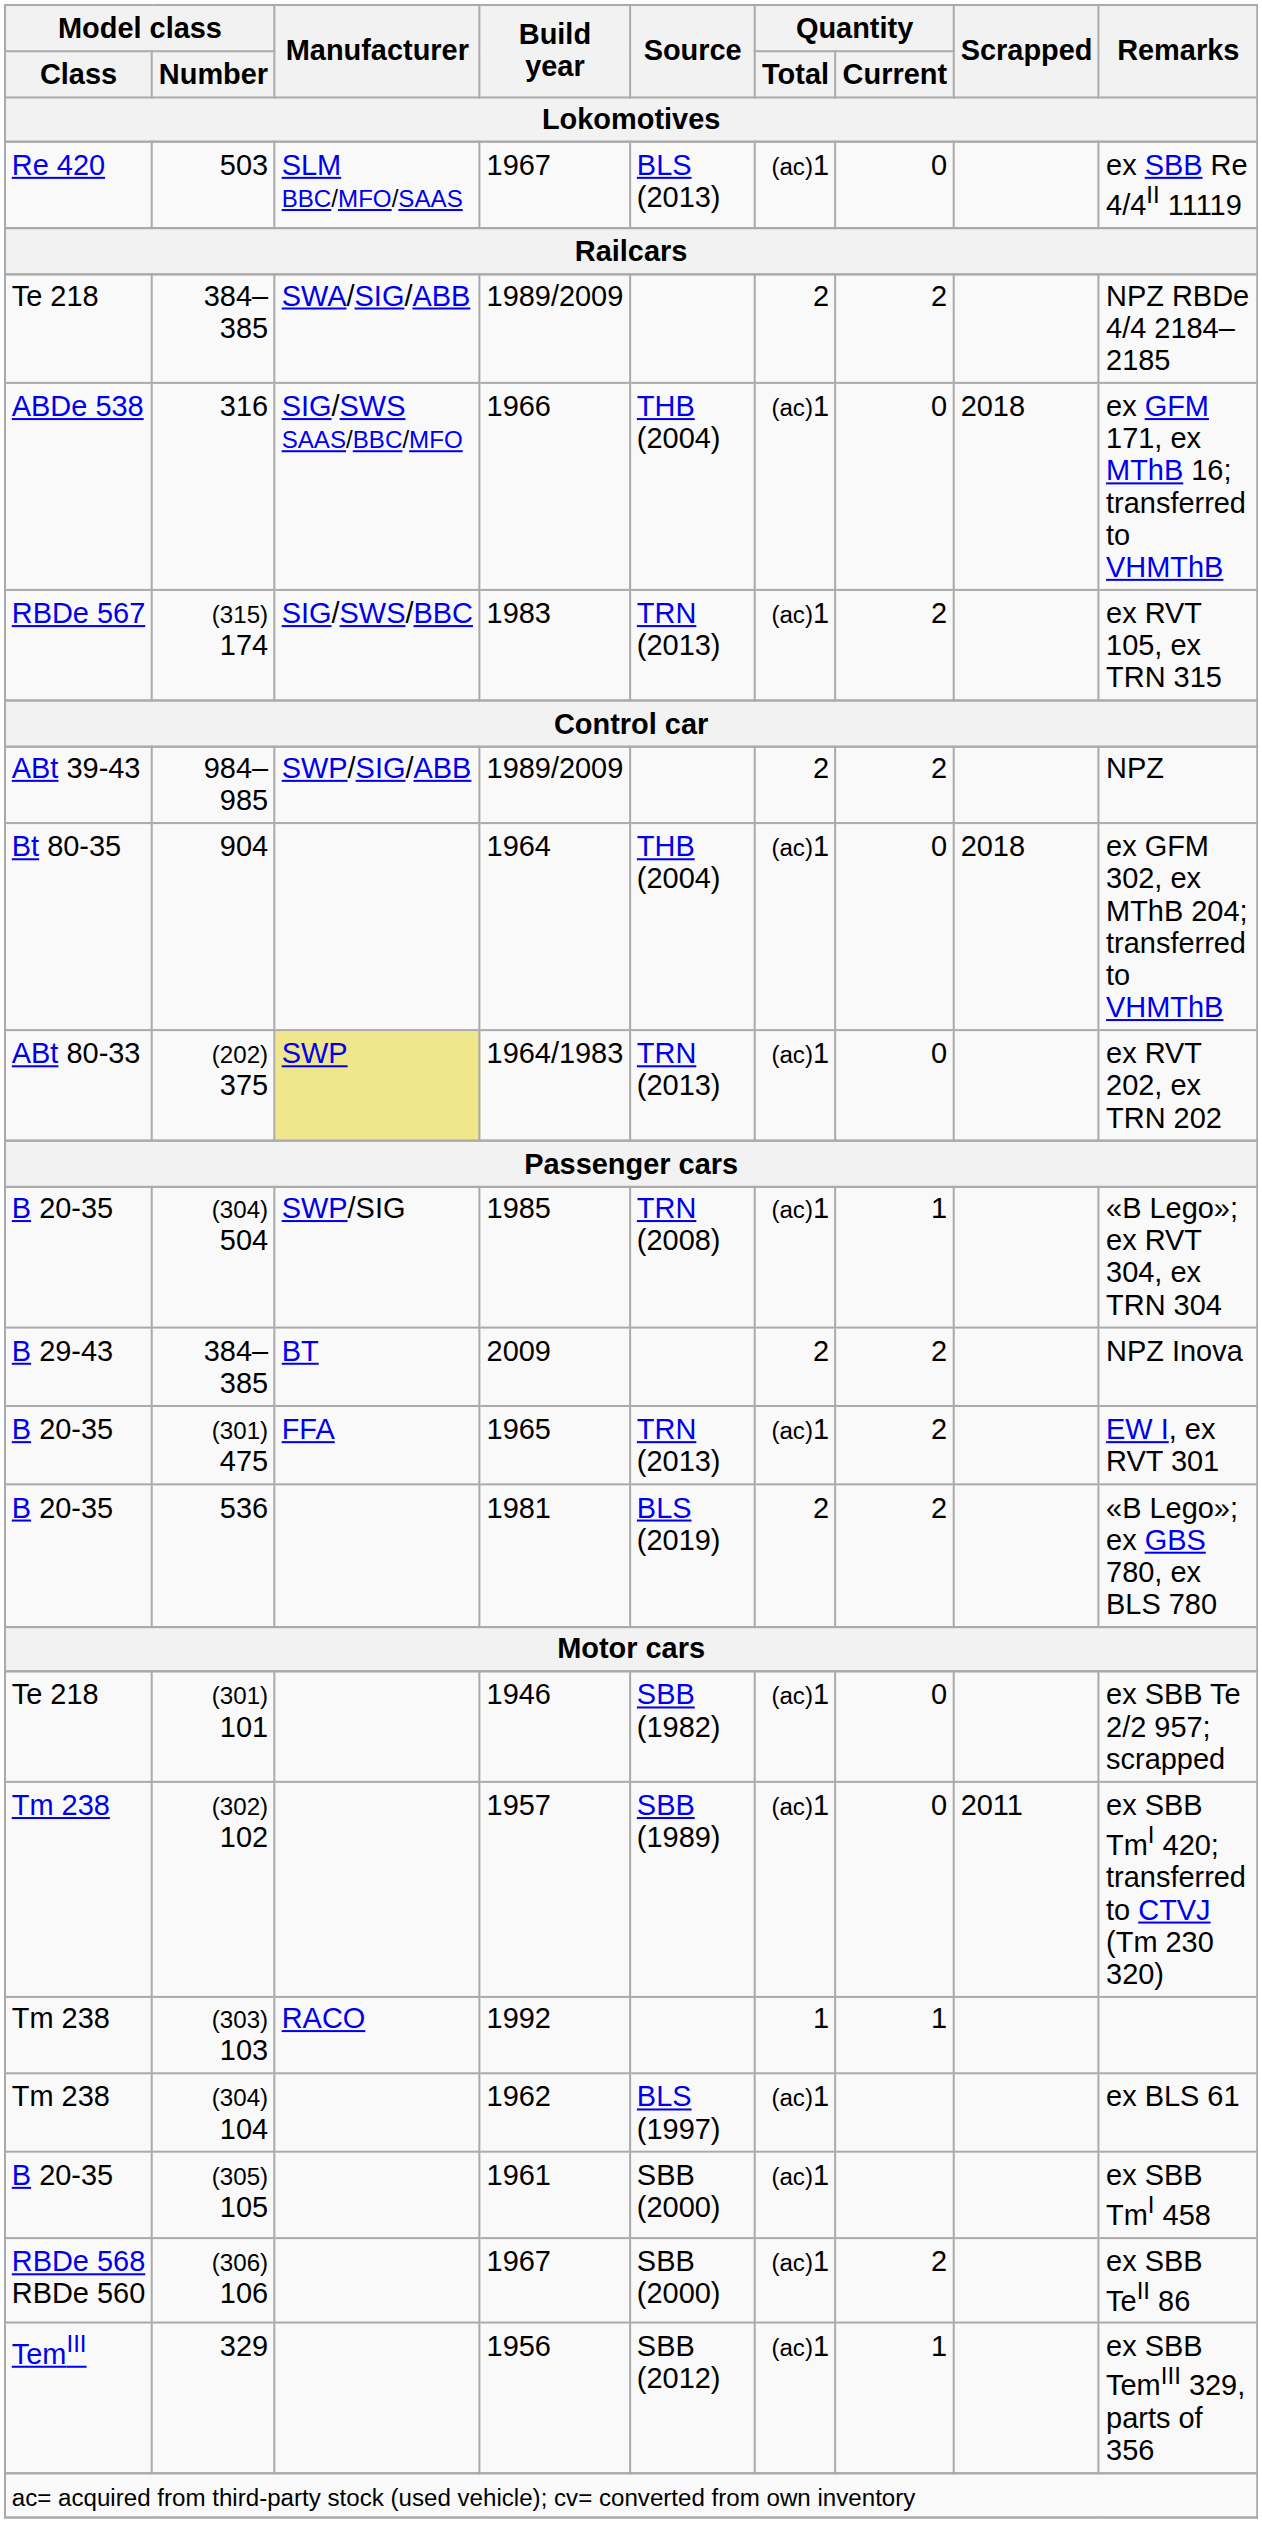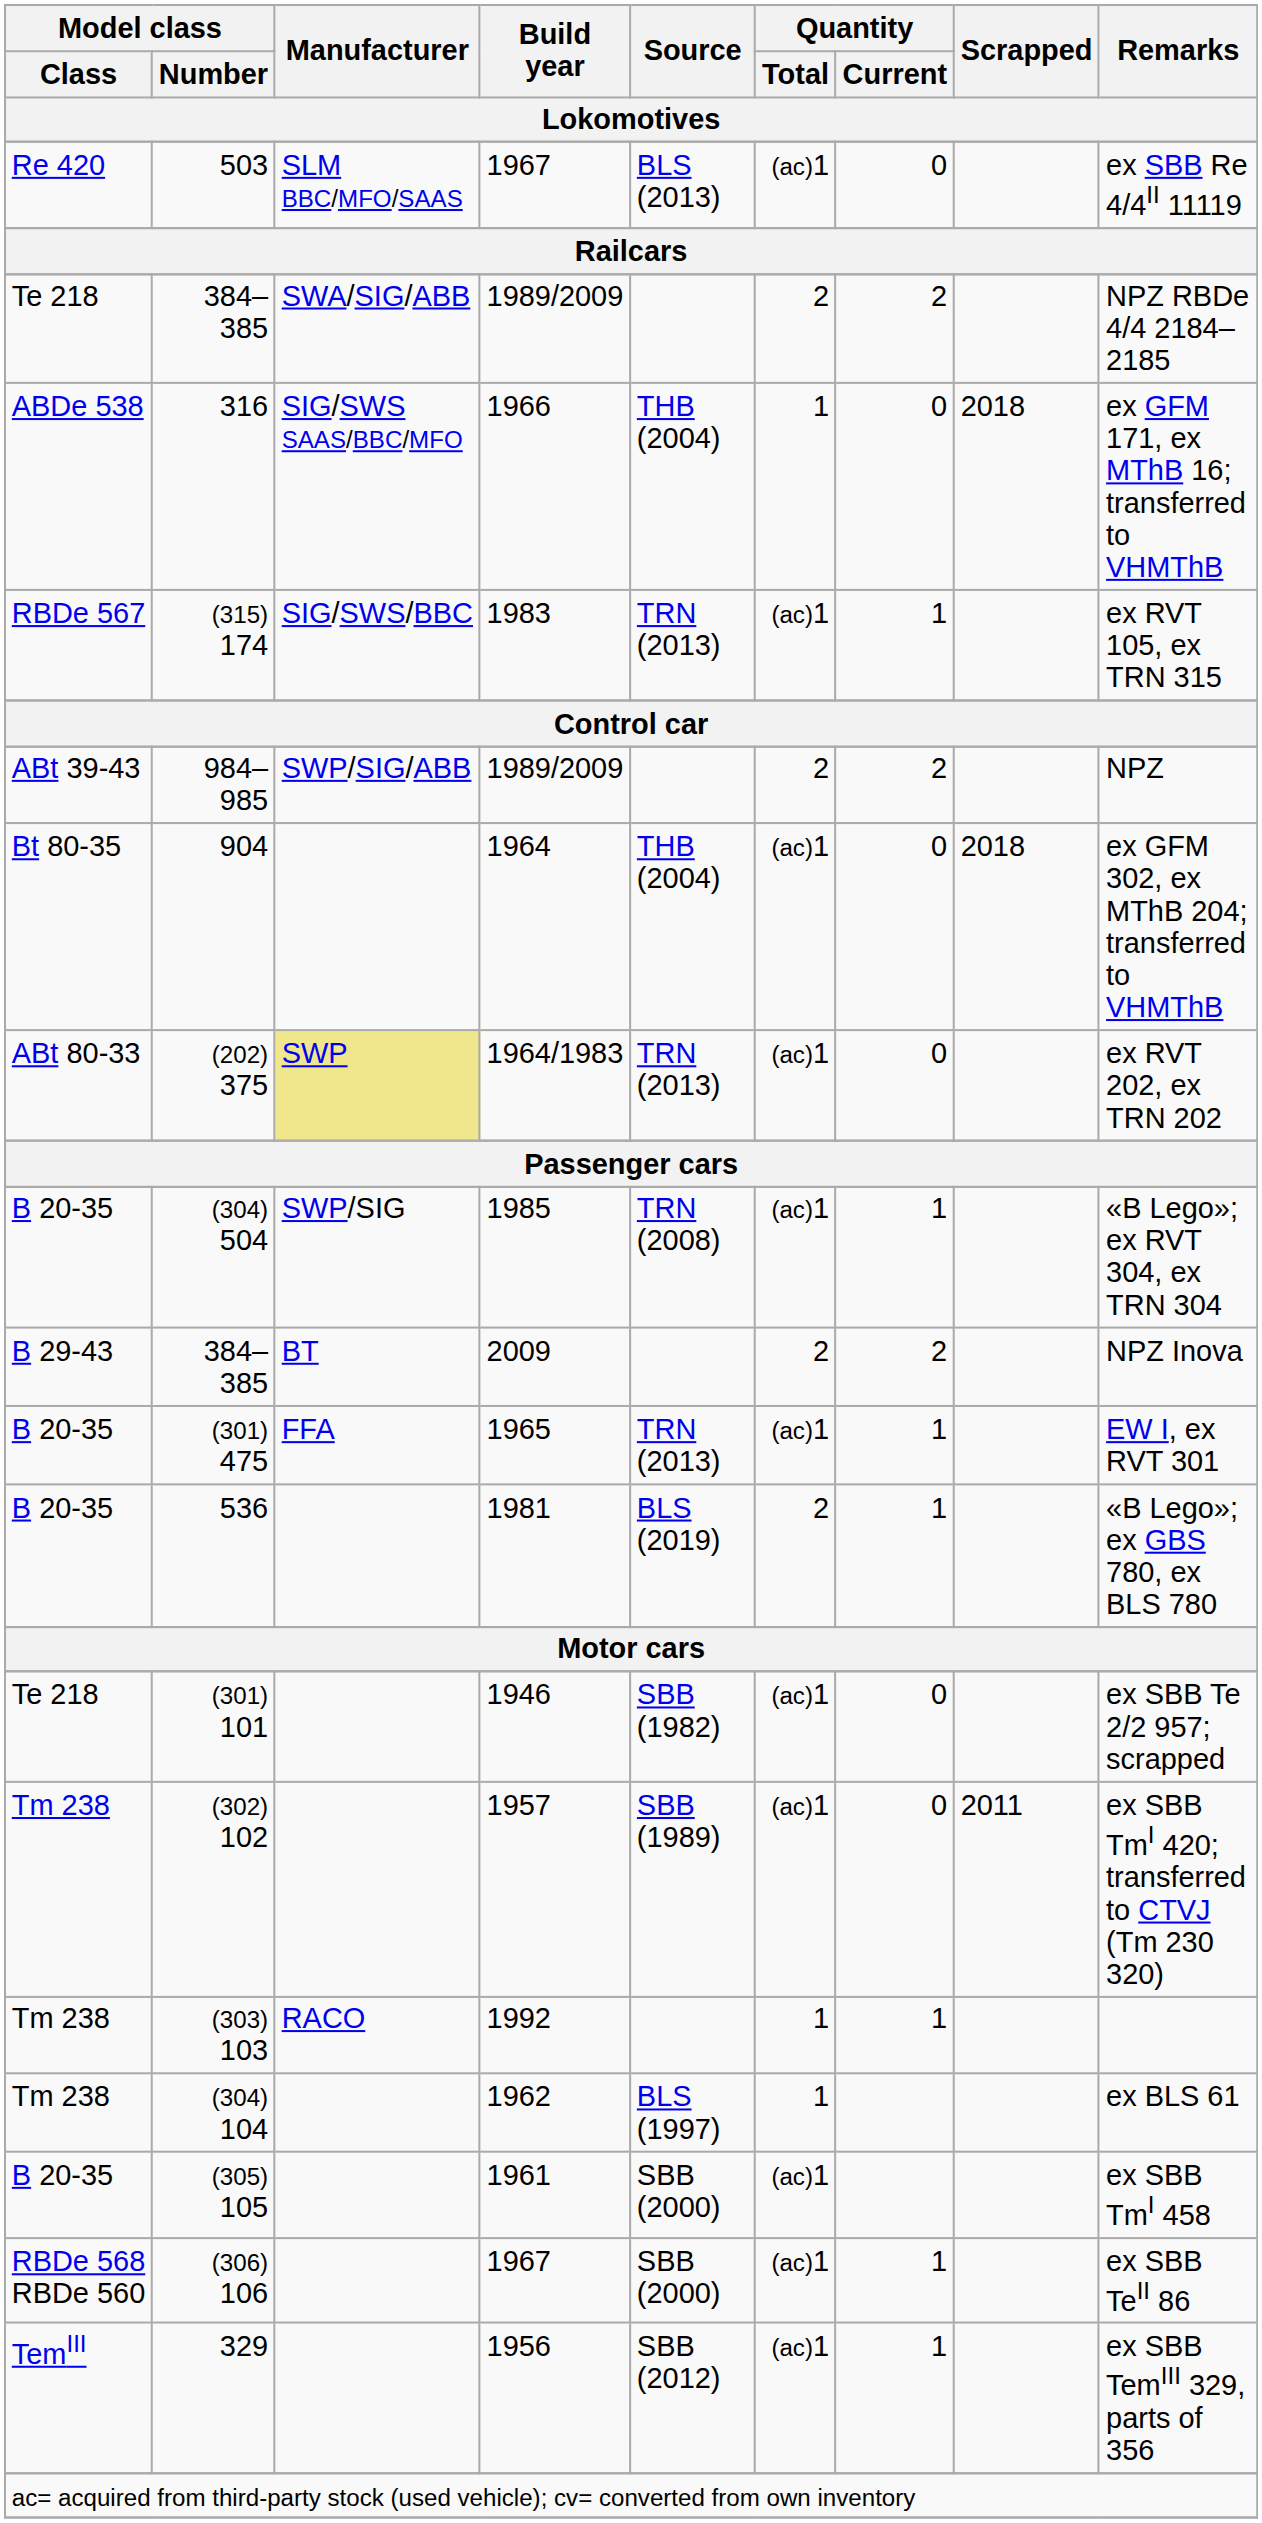316 | Quantity / Total: (ac)1 -> 1
(315) 174 | Quantity / Current: 2 -> 1
(301) 475 | Quantity / Current: 2 -> 1
536 | Quantity / Current: 2 -> 1
(304) 104 | Quantity / Total: (ac)1 -> 1
(306) 106 | Quantity / Current: 2 -> 1
